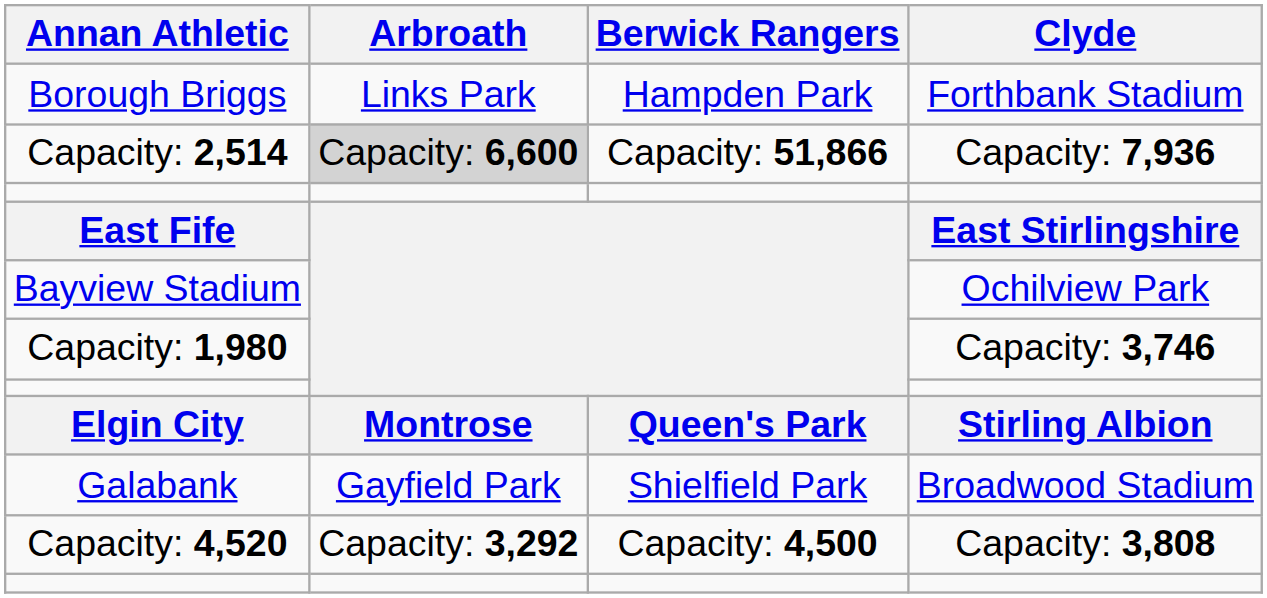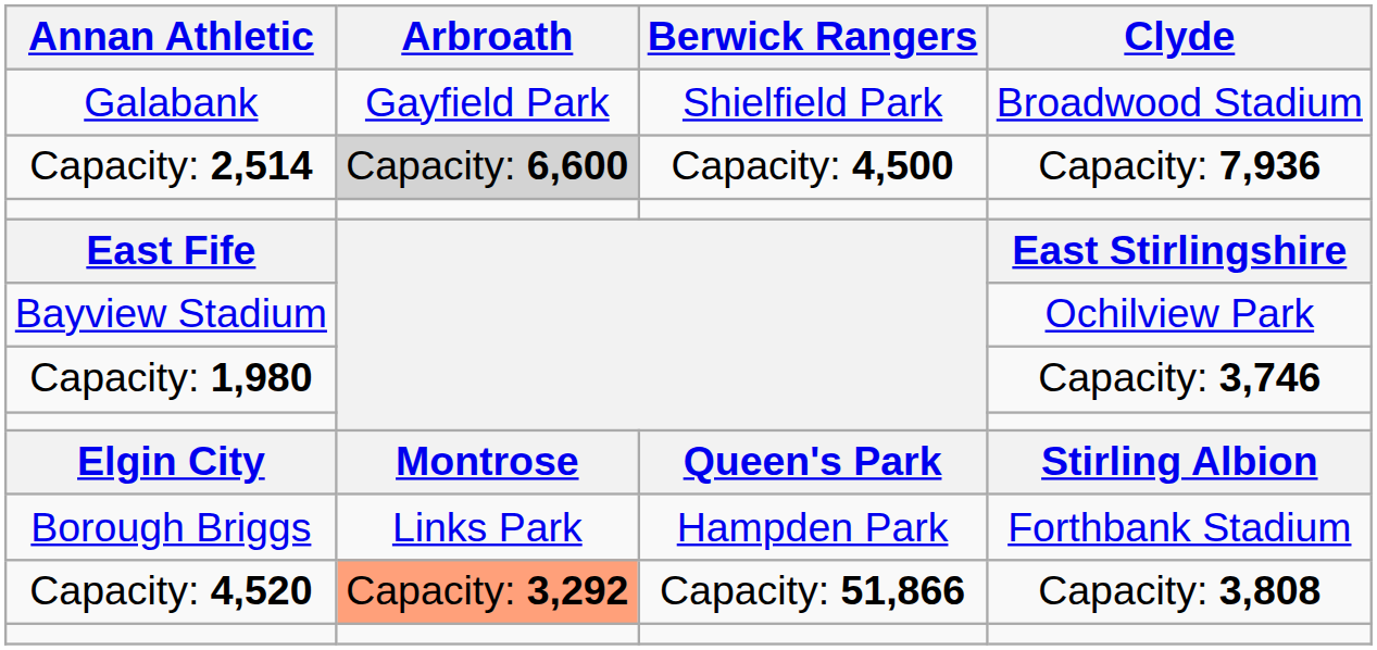rows swapped: Galabank <-> Borough Briggs
Capacity: 2,514 | Berwick Rangers: Capacity: 51,866 -> Capacity: 4,500
Capacity: 4,520 | Arbroath: no background -> lightsalmon background
Capacity: 4,520 | Berwick Rangers: Capacity: 4,500 -> Capacity: 51,866
